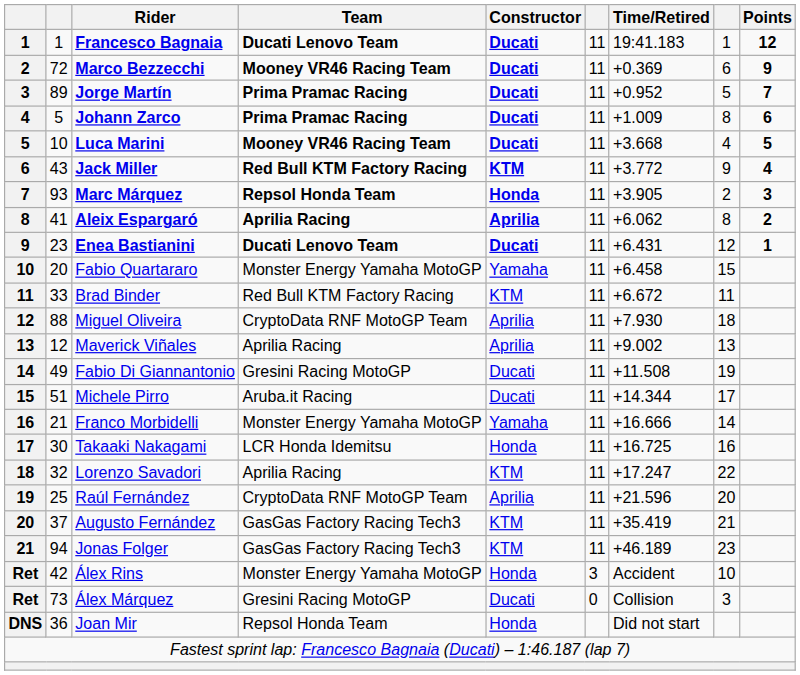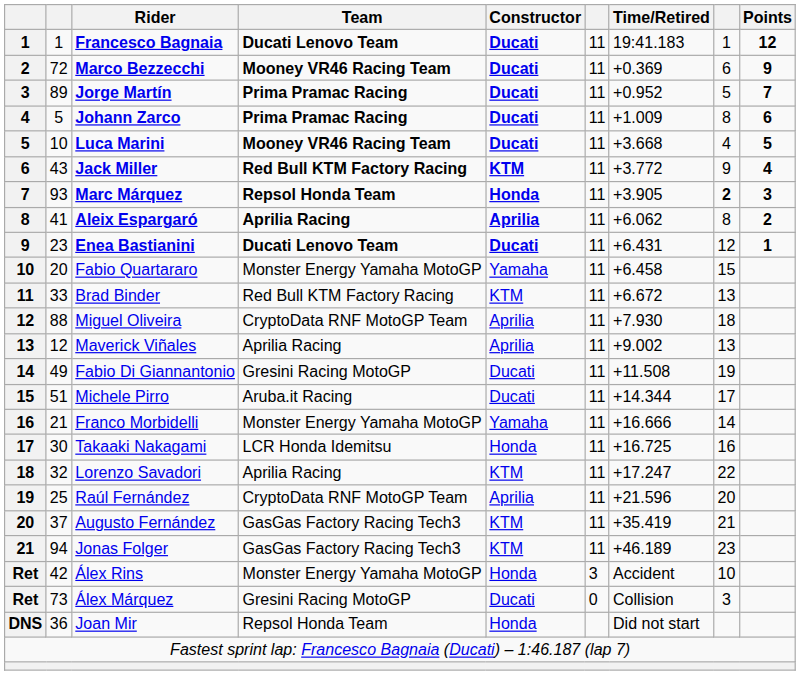Marc Márquez | column 8: normal -> bold
Brad Binder | column 8: 11 -> 13
